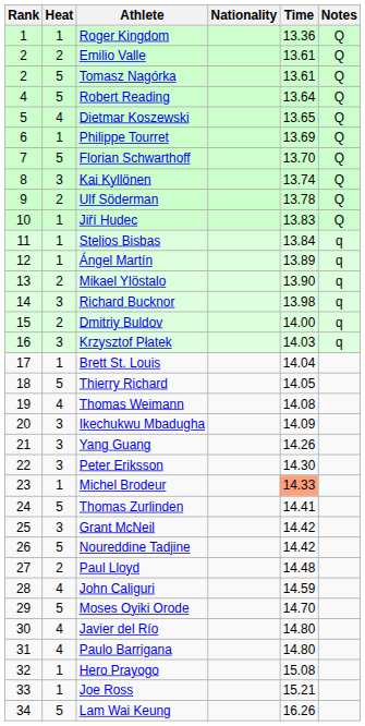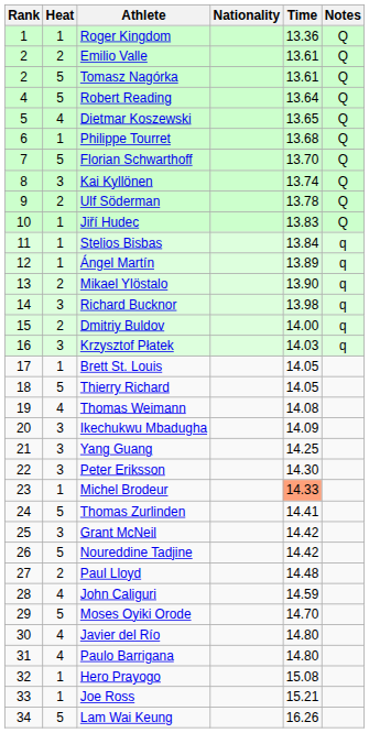Philippe Tourret | Time: 13.69 -> 13.68
Brett St. Louis | Time: 14.04 -> 14.05
Yang Guang | Time: 14.26 -> 14.25
